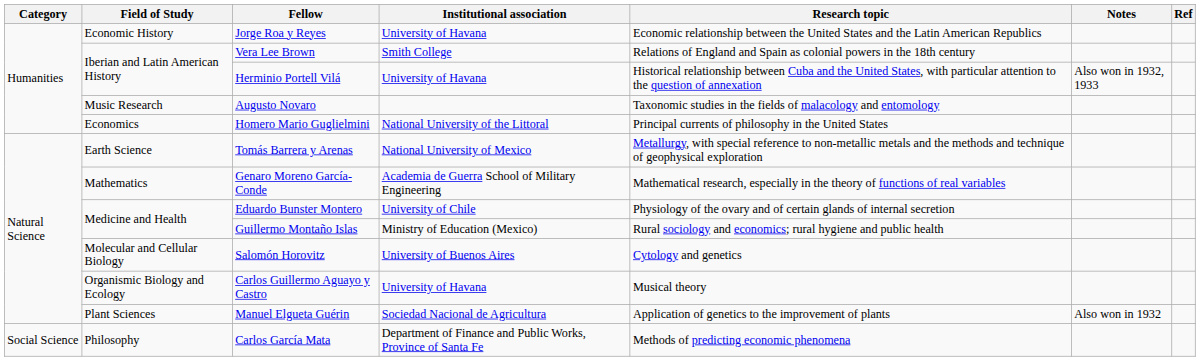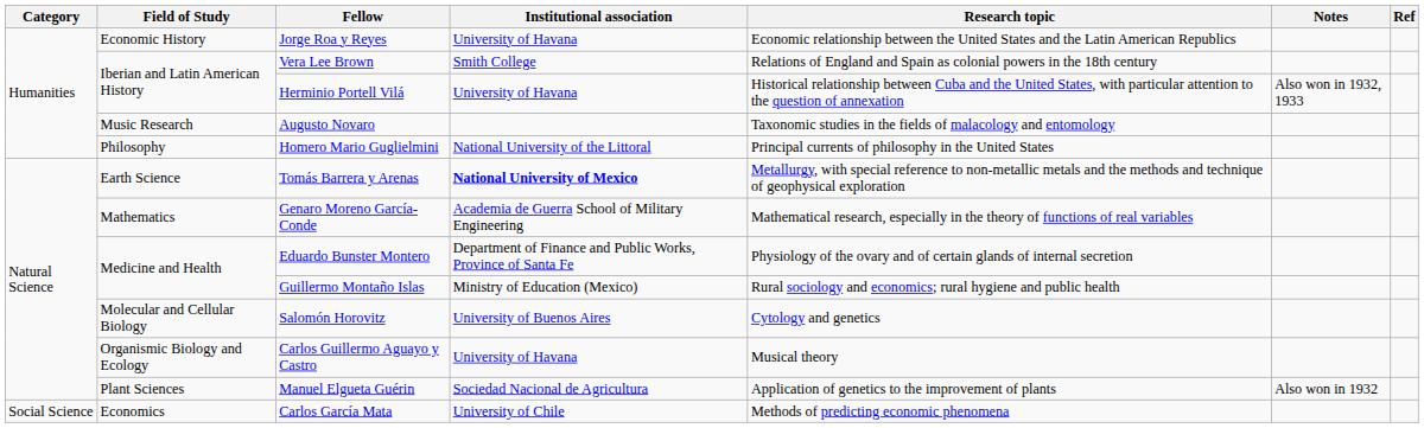Homero Mario Guglielmini | Field of Study: Economics -> Philosophy
Tomás Barrera y Arenas | Institutional association: normal -> bold
Eduardo Bunster Montero | Institutional association: University of Chile -> Department of Finance and Public Works, Province of Santa Fe
Carlos García Mata | Field of Study: Philosophy -> Economics
Carlos García Mata | Institutional association: Department of Finance and Public Works, Province of Santa Fe -> University of Chile
